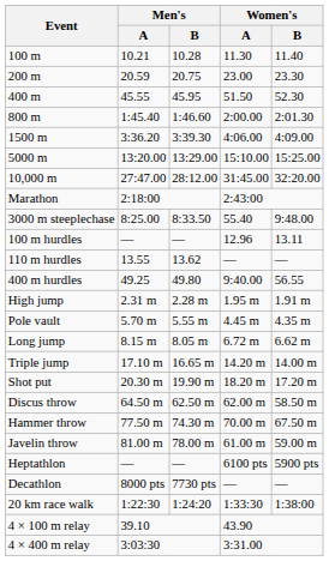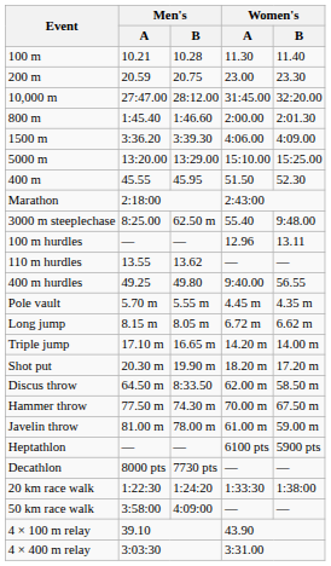rows swapped: 400 m <-> 10,000 m
3000 m steeplechase | Men's / B: 8:33.50 -> 62.50 m
- row: High jump | 2.31 m | 2.28 m | 1.95 m | 1.91 m
Discus throw | Men's / B: 62.50 m -> 8:33.50
+ row: 50 km race walk | 3:58:00 | 4:09:00 | — | —
